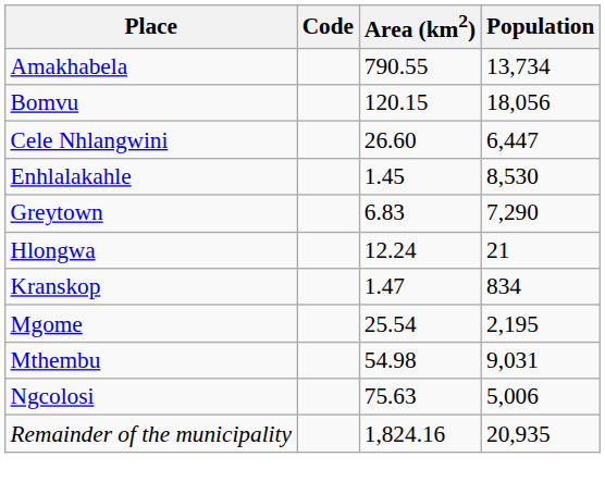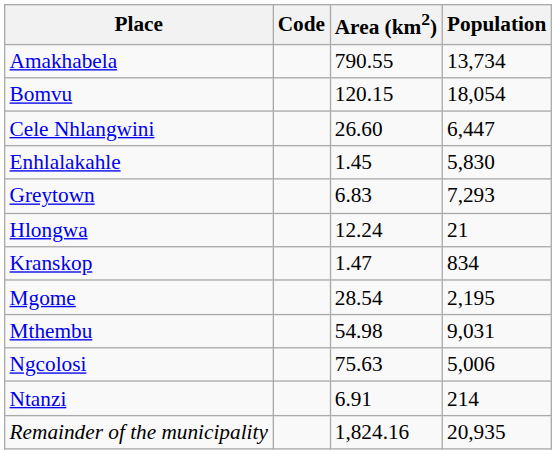Bomvu | Population: 18,056 -> 18,054
Enhlalakahle | Population: 8,530 -> 5,830
Greytown | Population: 7,290 -> 7,293
Mgome | Area (km2): 25.54 -> 28.54
+ row: Ntanzi | 6.91 | 214
